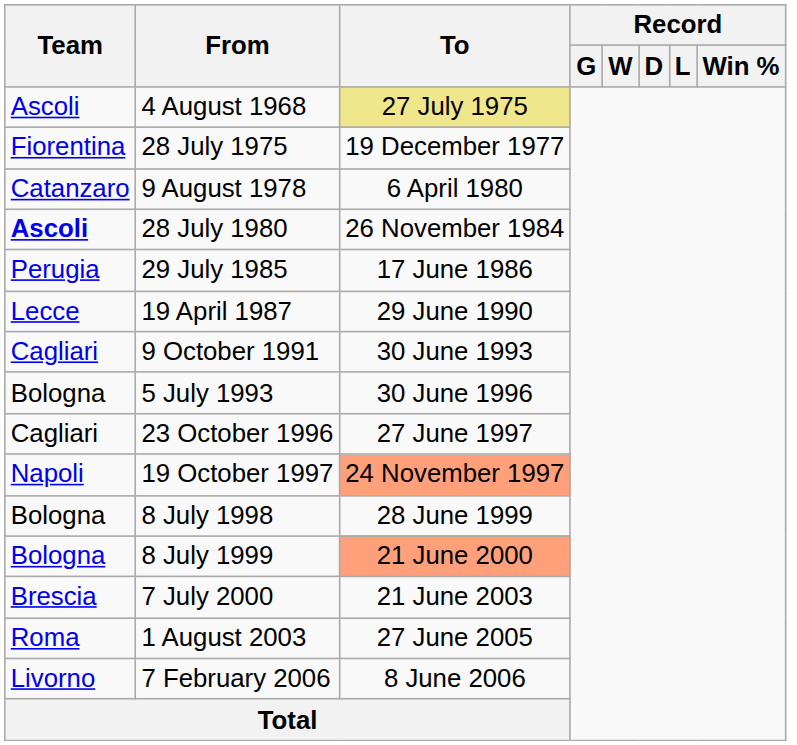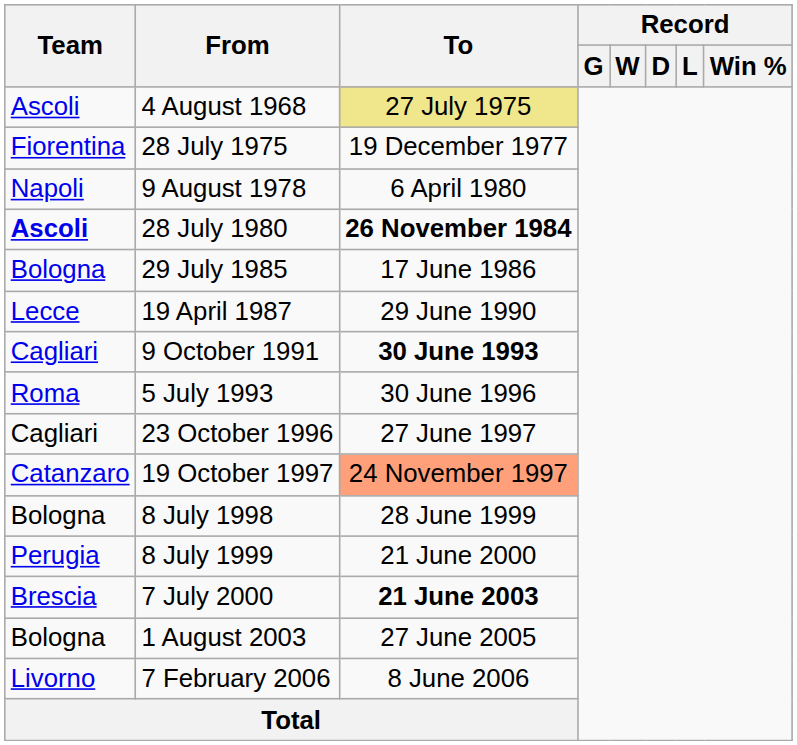9 August 1978 | Team: Catanzaro -> Napoli
28 July 1980 | To: normal -> bold
29 July 1985 | Team: Perugia -> Bologna
9 October 1991 | To: normal -> bold
5 July 1993 | Team: Bologna -> Roma
19 October 1997 | Team: Napoli -> Catanzaro
8 July 1999 | Team: Bologna -> Perugia
8 July 1999 | To: lightsalmon background -> no background
7 July 2000 | To: normal -> bold
1 August 2003 | Team: Roma -> Bologna
